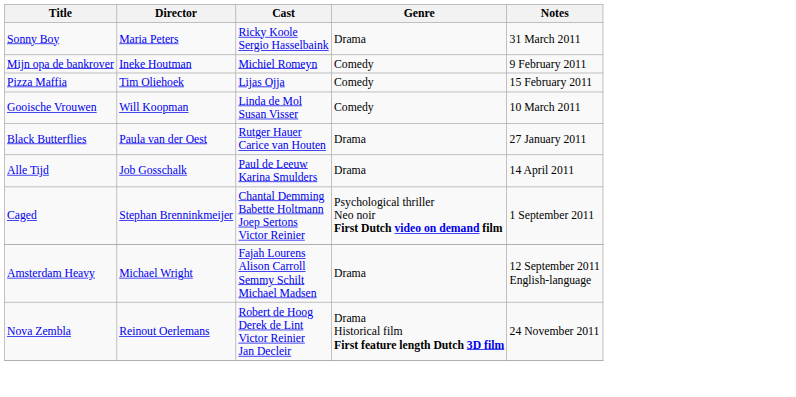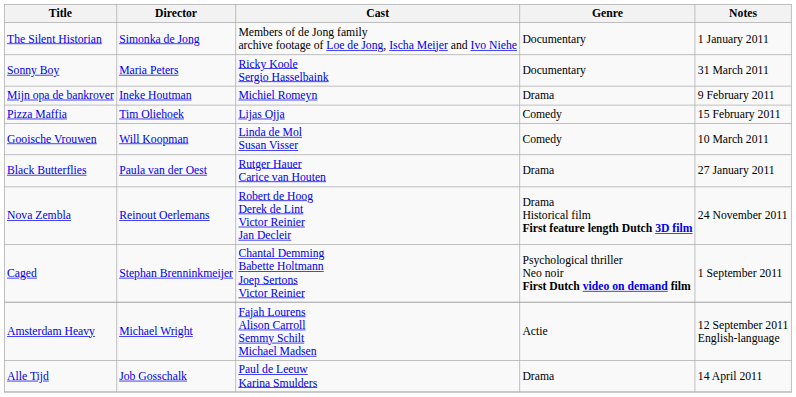+ row: The Silent Historian | Simonka de Jong | Members of de Jong family archive footage of Loe de Jong, Ischa Meijer and Ivo Niehe | Documentary | 1 January 2011
Sonny Boy | Genre: Drama -> Documentary
Mijn opa de bankrover | Genre: Comedy -> Drama
rows swapped: Alle Tijd <-> Nova Zembla
Amsterdam Heavy | Genre: Drama -> Actie
